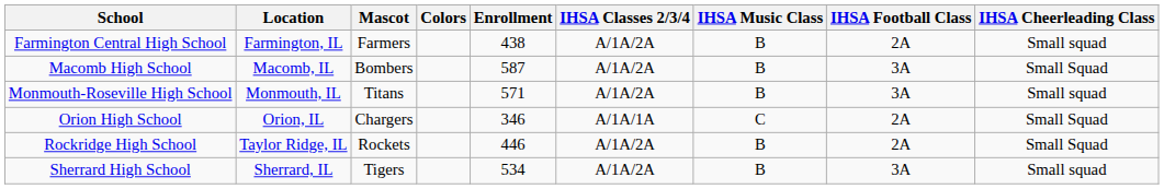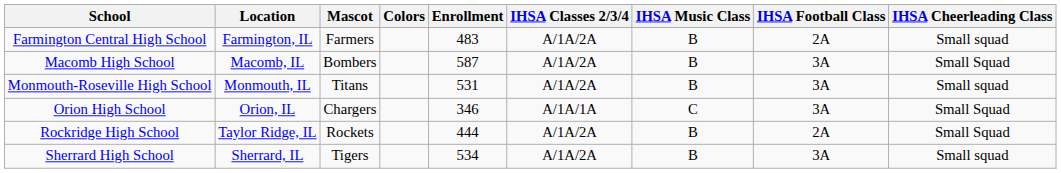Farmington Central High School | Enrollment: 438 -> 483
Monmouth-Roseville High School | Enrollment: 571 -> 531
Orion High School | IHSA Football Class: 2A -> 3A
Rockridge High School | Enrollment: 446 -> 444
